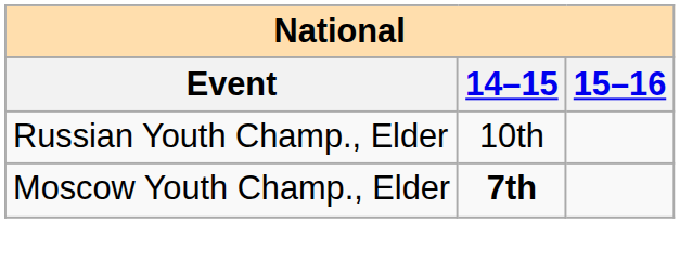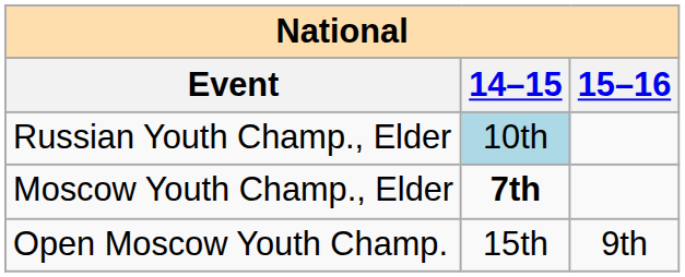Russian Youth Champ., Elder | 14–15: no background -> lightblue background
+ row: Open Moscow Youth Champ. | 15th | 9th
